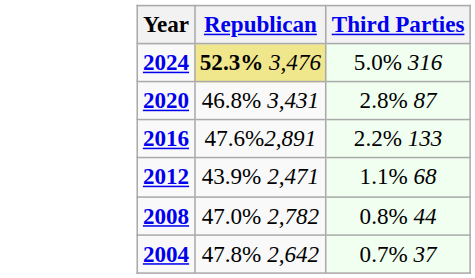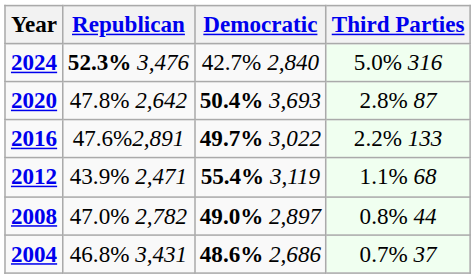+ column: Democratic | 42.7% 2,840 | 50.4% 3,693 | 49.7% 3,022 | 55.4% 3,119 | 49.0% 2,897 | 48.6% 2,686
2024 | Republican: khaki background -> no background
2020 | Republican: 46.8% 3,431 -> 47.8% 2,642
2004 | Republican: 47.8% 2,642 -> 46.8% 3,431
